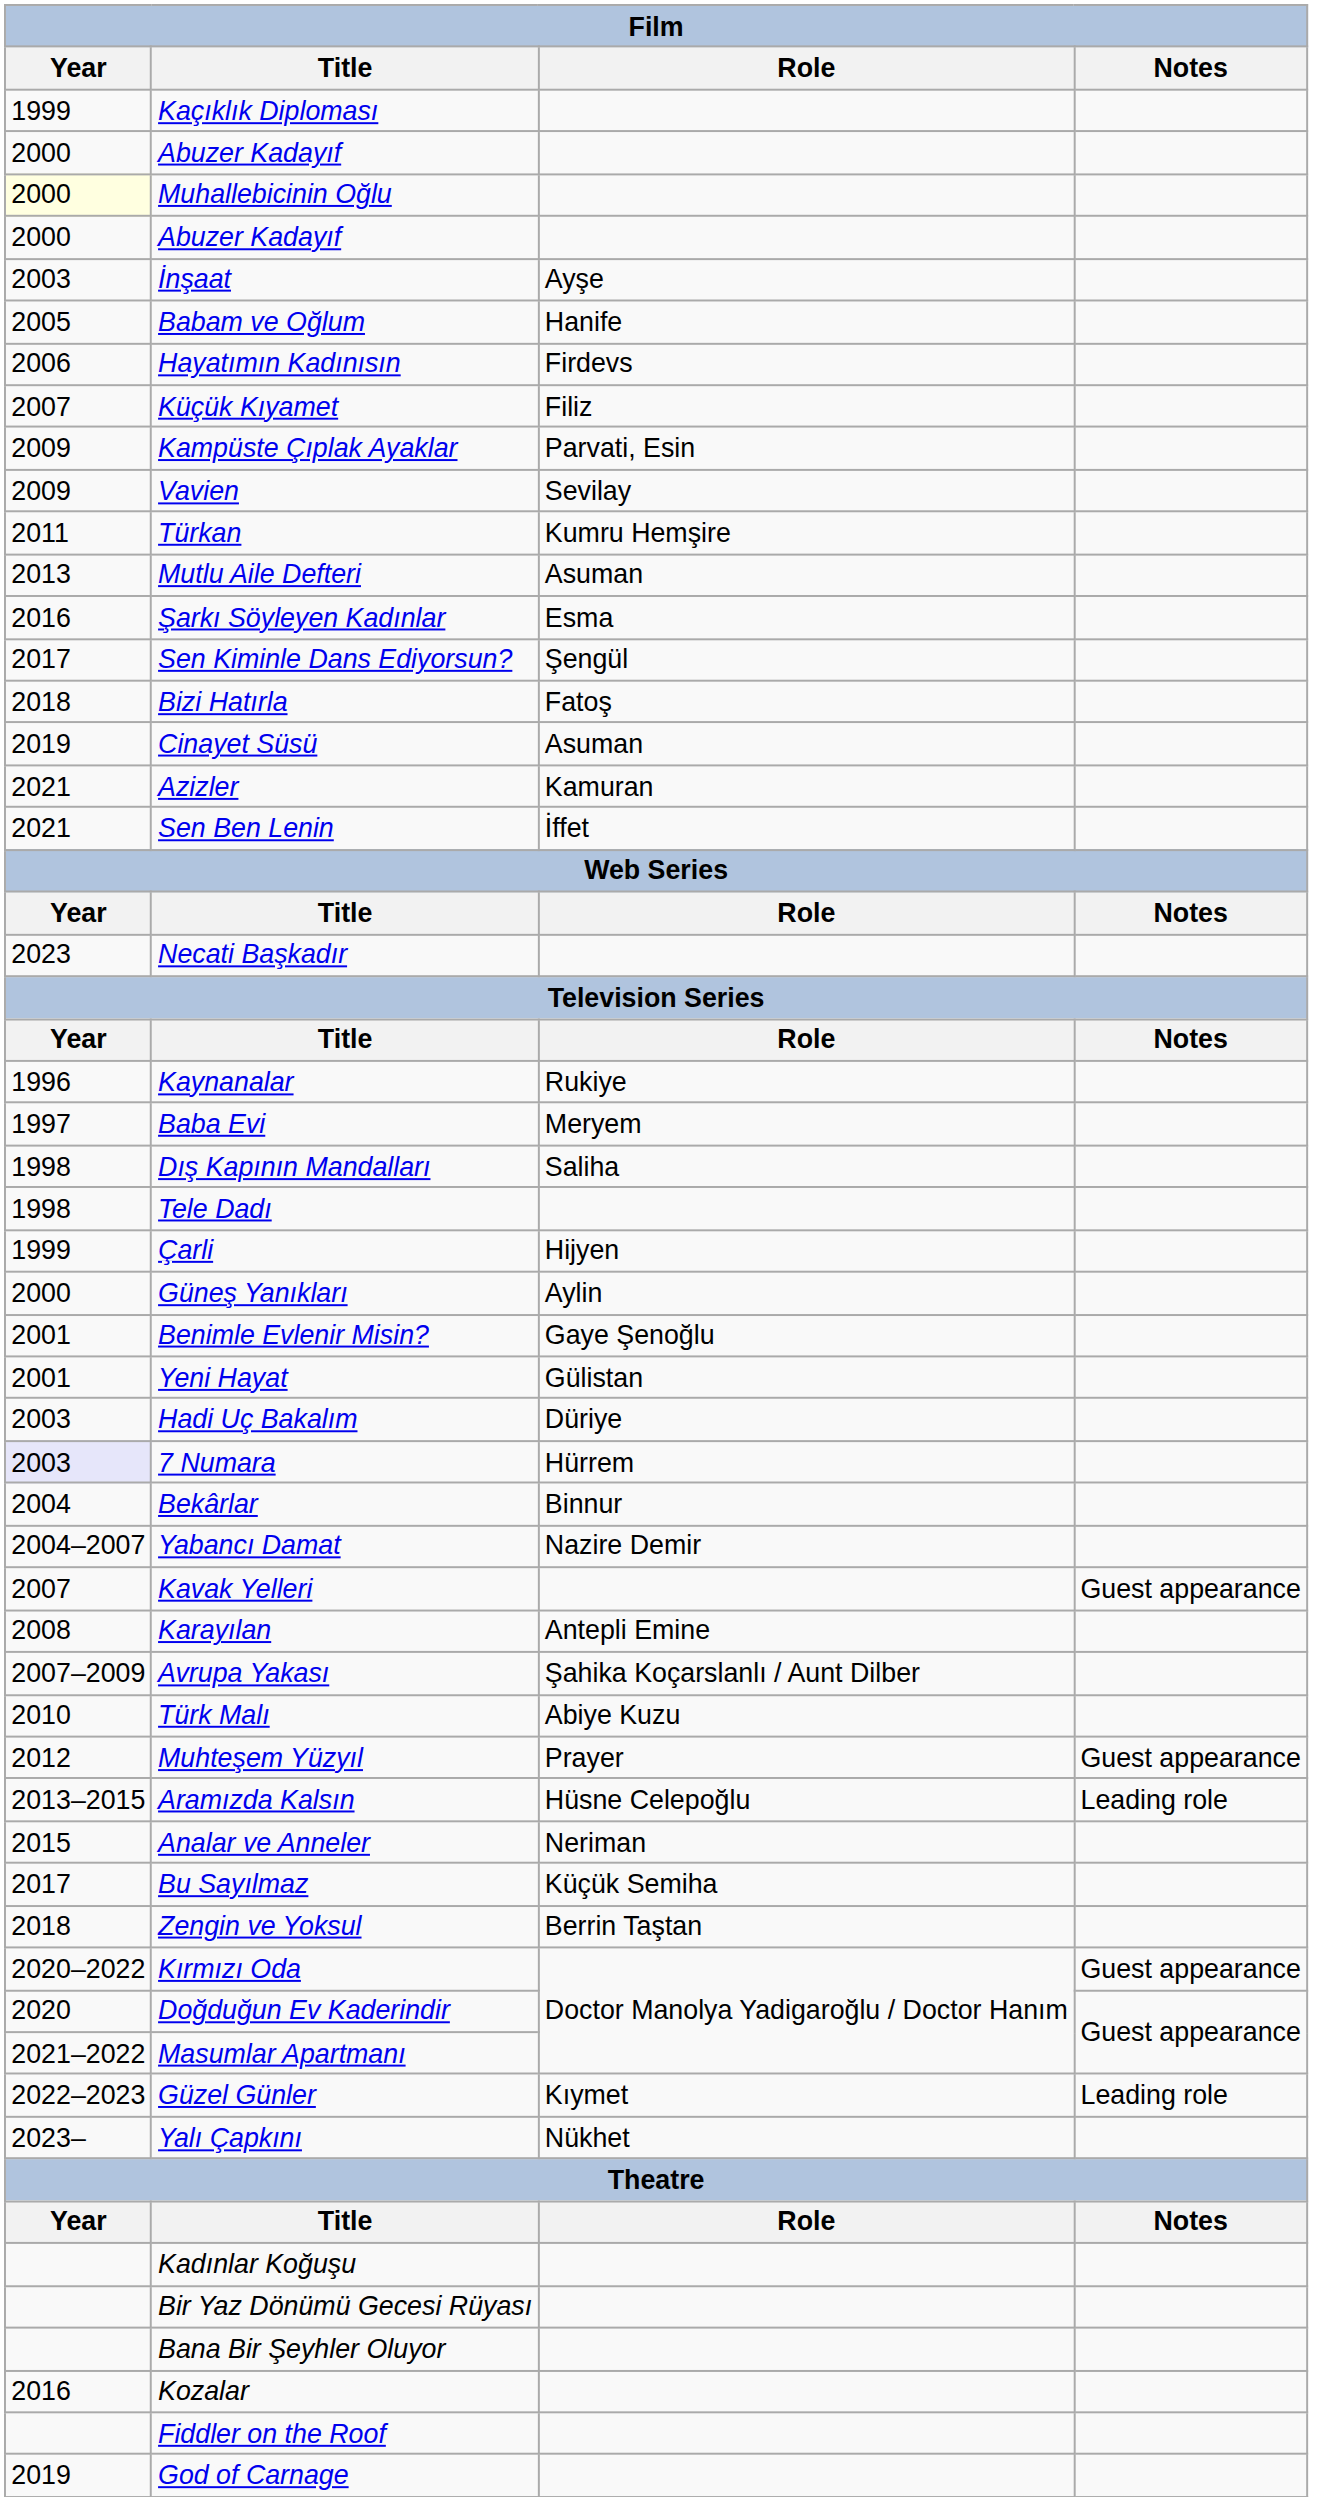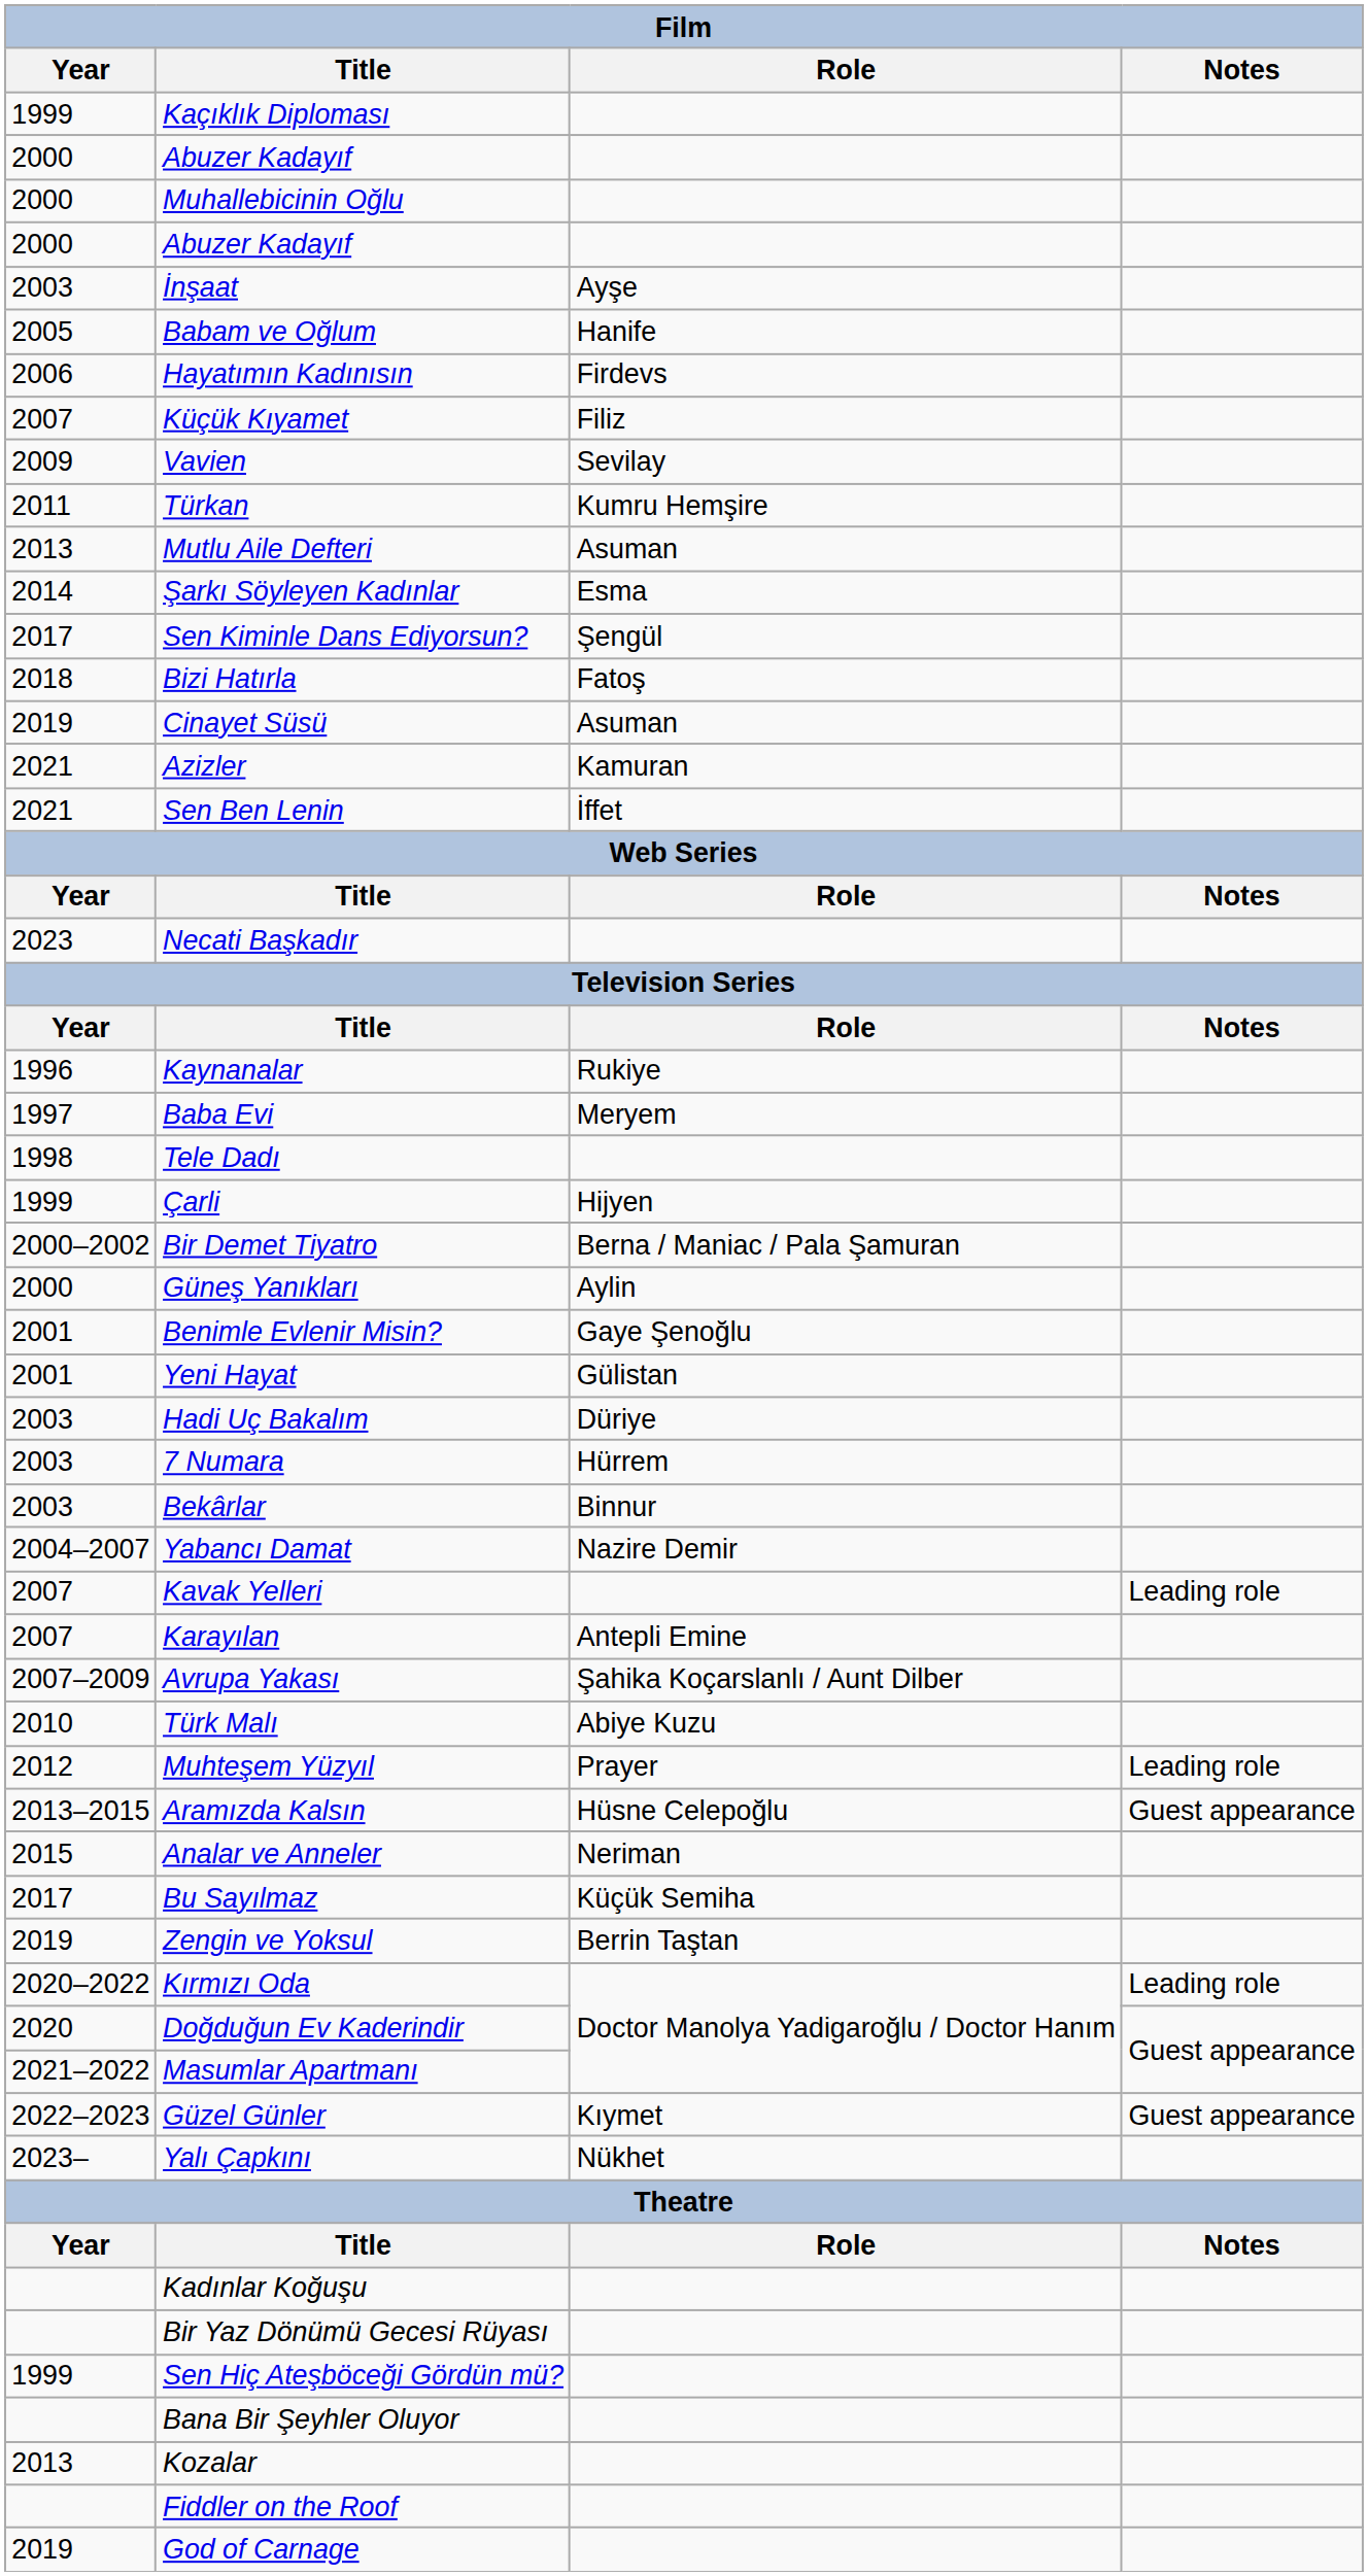Muhallebicinin Oğlu | Year: lightyellow background -> no background
- row: 2009 | Kampüste Çıplak Ayaklar | Parvati, Esin
Şarkı Söyleyen Kadınlar | Year: 2016 -> 2014
- row: 1998 | Dış Kapının Mandalları | Saliha
+ row: 2000–2002 | Bir Demet Tiyatro | Berna / Maniac / Pala Şamuran
7 Numara | Year: lavender background -> no background
Bekârlar | Year: 2004 -> 2003
Kavak Yelleri | Notes: Guest appearance -> Leading role
Karayılan | Year: 2008 -> 2007
Muhteşem Yüzyıl | Notes: Guest appearance -> Leading role
Aramızda Kalsın | Notes: Leading role -> Guest appearance
Zengin ve Yoksul | Year: 2018 -> 2019
Kırmızı Oda | Notes: Guest appearance -> Leading role
Güzel Günler | Notes: Leading role -> Guest appearance
+ row: 1999 | Sen Hiç Ateşböceği Gördün mü?
Kozalar | Year: 2016 -> 2013
